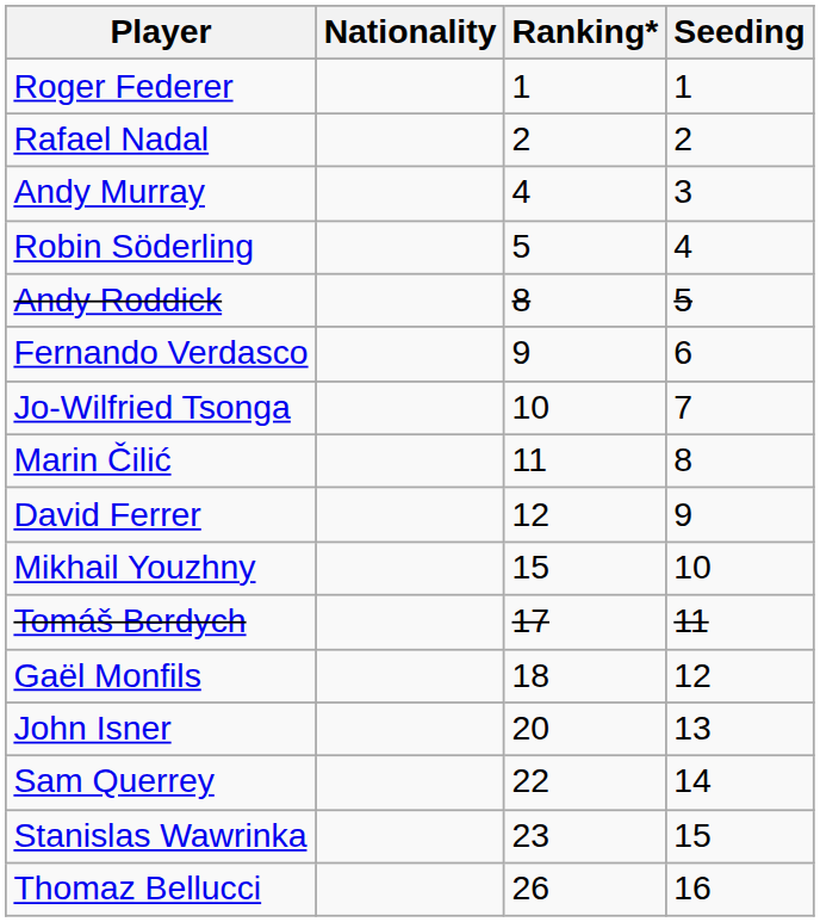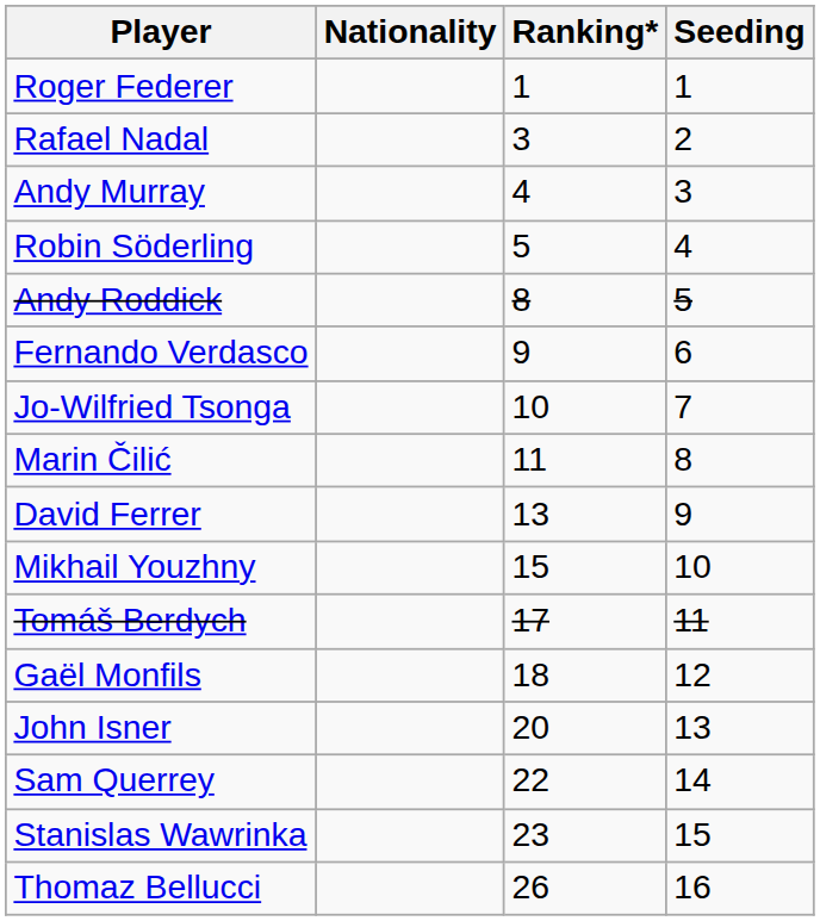Rafael Nadal | Ranking*: 2 -> 3
David Ferrer | Ranking*: 12 -> 13
